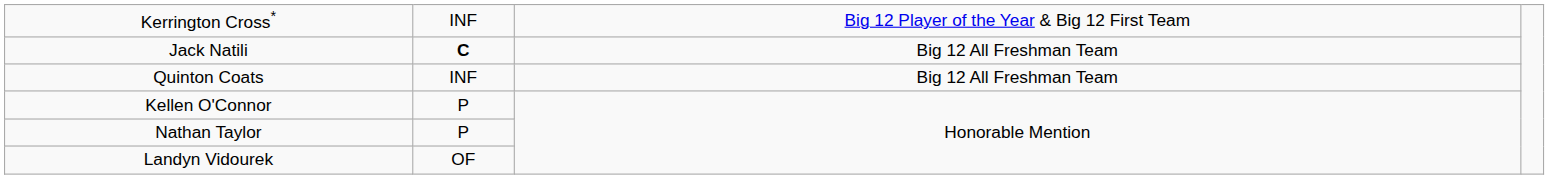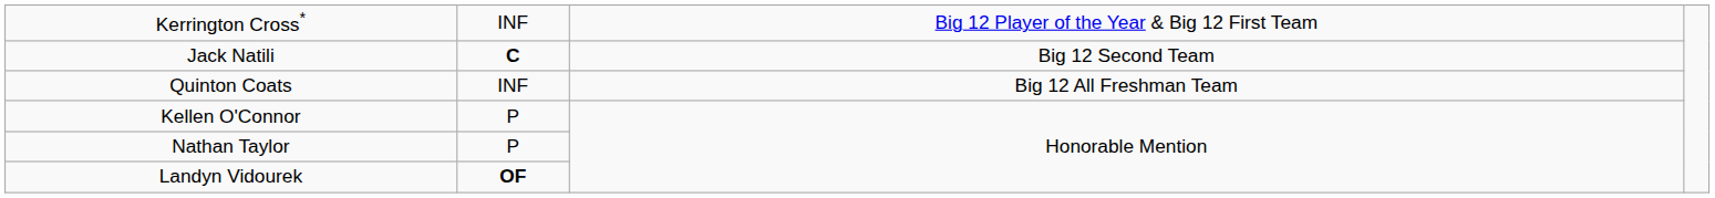Jack Natili | column 3: Big 12 All Freshman Team -> Big 12 Second Team
Landyn Vidourek | column 2: normal -> bold
